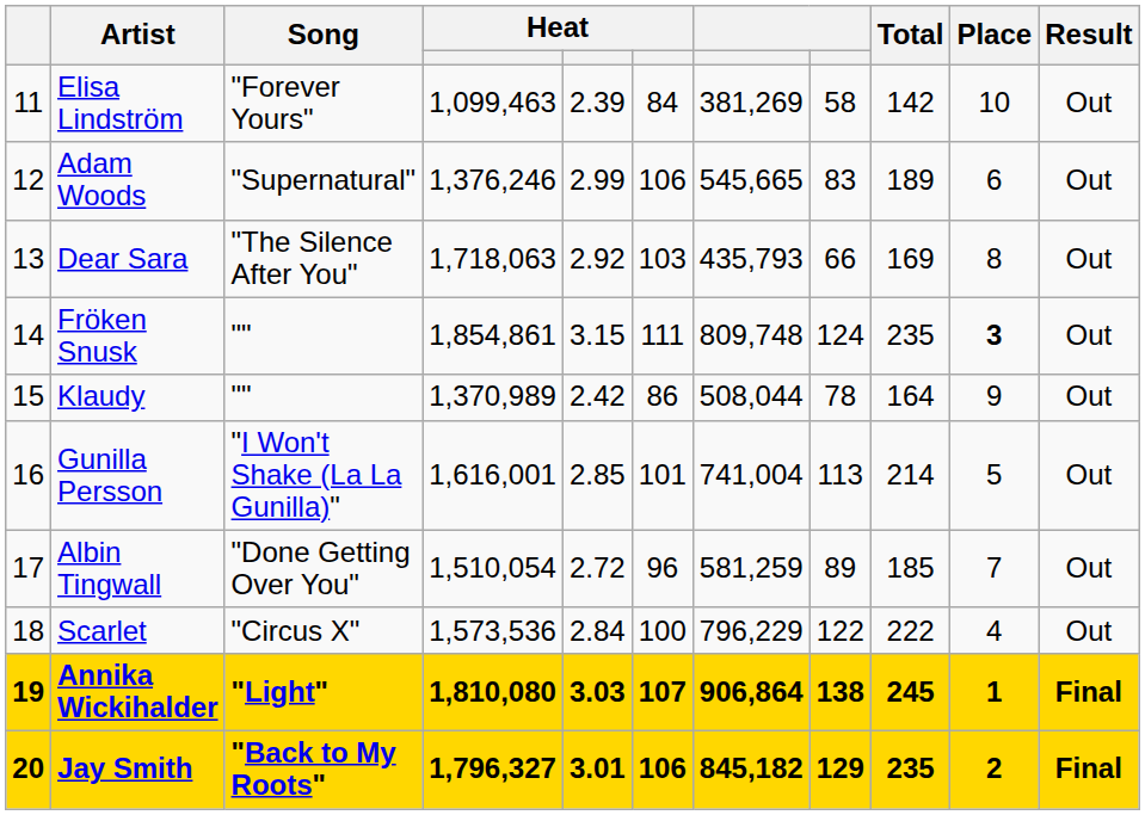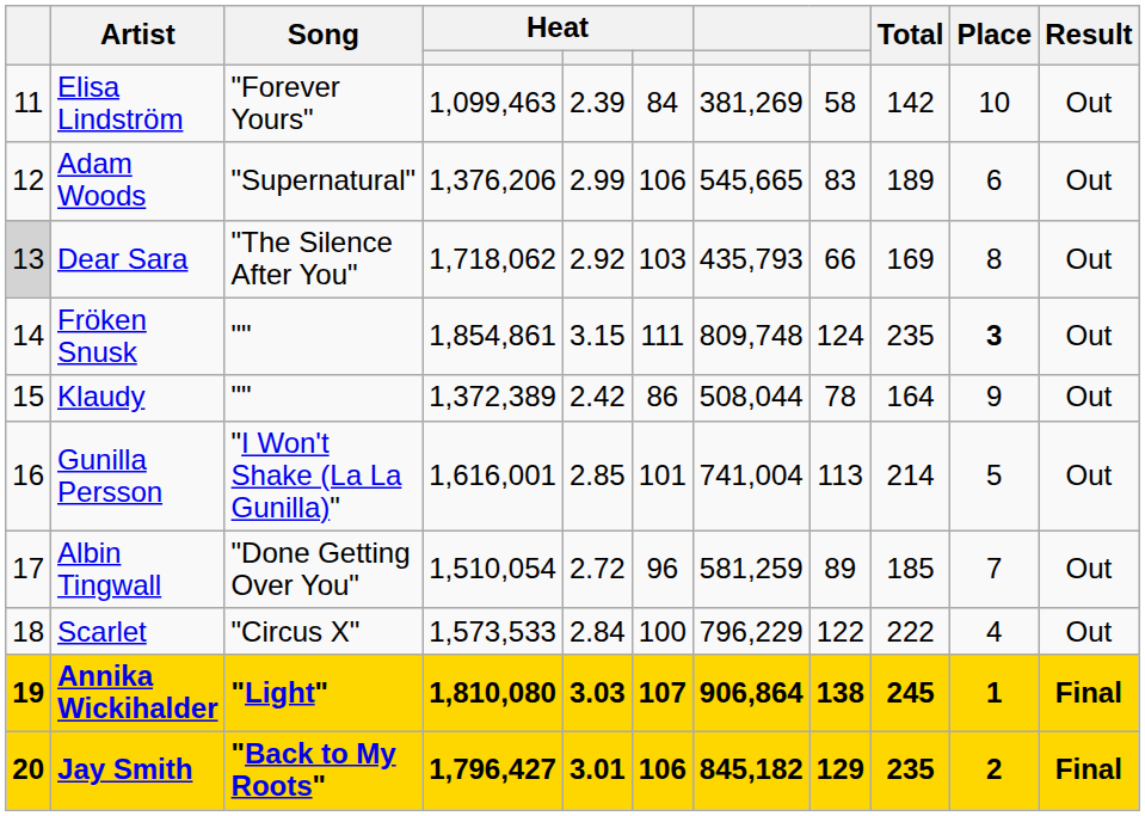Adam Woods | column 4: 1,376,246 -> 1,376,206
Dear Sara | column 1: no background -> lightgrey background
Dear Sara | column 4: 1,718,063 -> 1,718,062
Klaudy | column 4: 1,370,989 -> 1,372,389
Scarlet | column 4: 1,573,536 -> 1,573,533
Jay Smith | column 4: 1,796,327 -> 1,796,427
